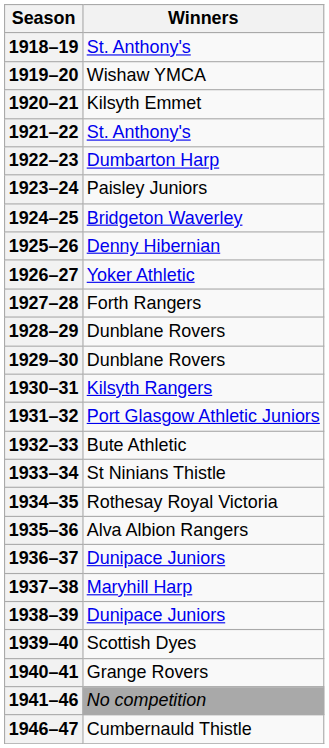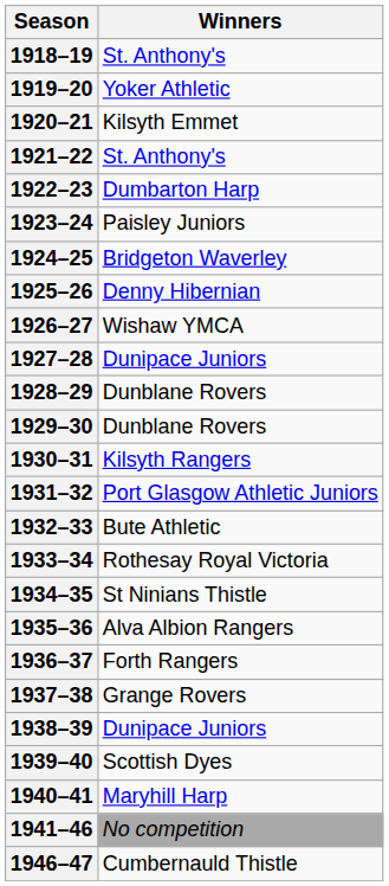1919–20 | Winners: Wishaw YMCA -> Yoker Athletic
1926–27 | Winners: Yoker Athletic -> Wishaw YMCA
1927–28 | Winners: Forth Rangers -> Dunipace Juniors
1933–34 | Winners: St Ninians Thistle -> Rothesay Royal Victoria
1934–35 | Winners: Rothesay Royal Victoria -> St Ninians Thistle
1936–37 | Winners: Dunipace Juniors -> Forth Rangers
1937–38 | Winners: Maryhill Harp -> Grange Rovers
1940–41 | Winners: Grange Rovers -> Maryhill Harp
